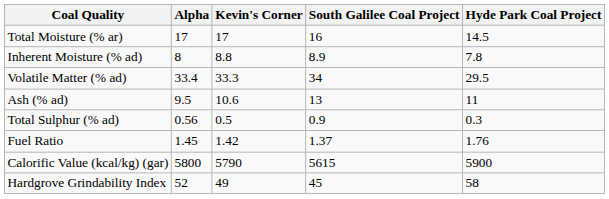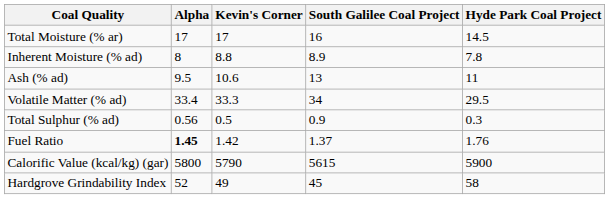rows swapped: Ash (% ad) <-> Volatile Matter (% ad)
Fuel Ratio | Alpha: normal -> bold
